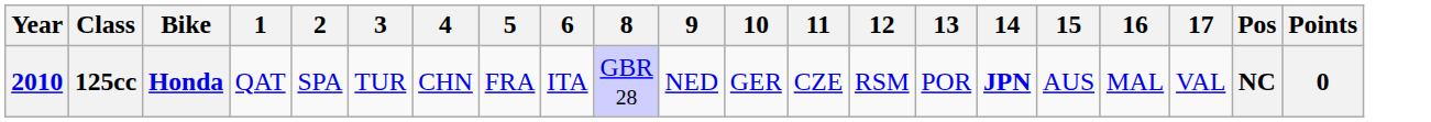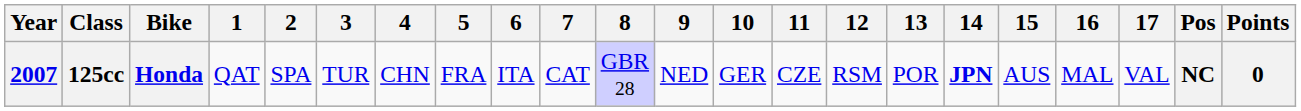+ column: 7 | CAT
125cc | Year: 2010 -> 2007
